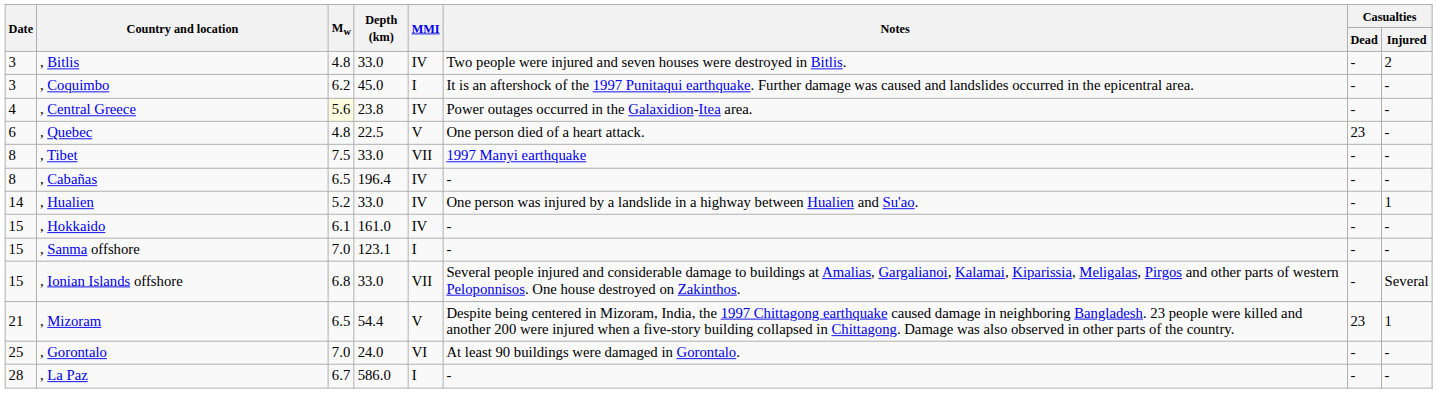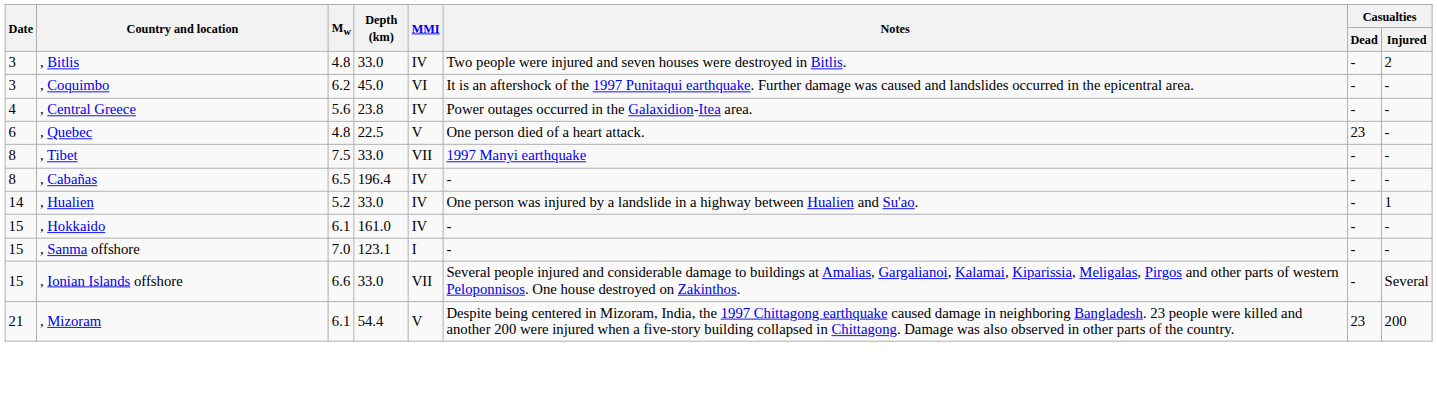, Coquimbo | MMI: I -> VI
, Central Greece | Mw: lightyellow background -> no background
, Ionian Islands offshore | Mw: 6.8 -> 6.6
, Mizoram | Mw: 6.5 -> 6.1
, Mizoram | Casualties / Injured: 1 -> 200
- row: 25 | , Gorontalo | 7.0 | 24.0 | VI | At least 90 buildings were damaged in Gorontalo. | - | -
- row: 28 | , La Paz | 6.7 | 586.0 | I | - | - | -
